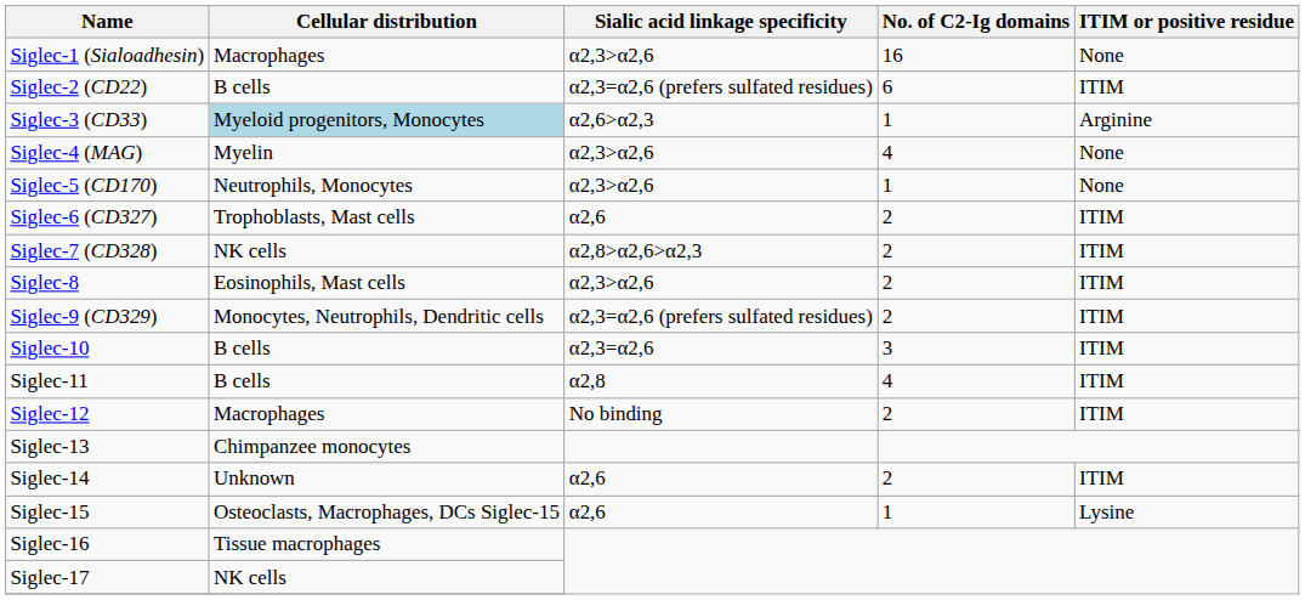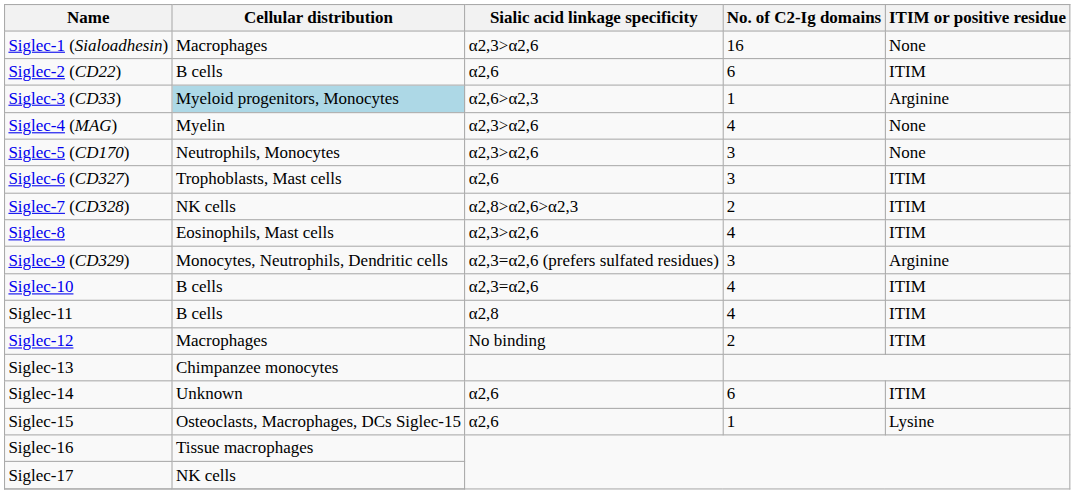Siglec-2 (CD22) | Sialic acid linkage specificity: α2,3=α2,6 (prefers sulfated residues) -> α2,6
Siglec-5 (CD170) | No. of C2-Ig domains: 1 -> 3
Siglec-6 (CD327) | No. of C2-Ig domains: 2 -> 3
Siglec-8 | No. of C2-Ig domains: 2 -> 4
Siglec-9 (CD329) | No. of C2-Ig domains: 2 -> 3
Siglec-9 (CD329) | ITIM or positive residue: ITIM -> Arginine
Siglec-10 | No. of C2-Ig domains: 3 -> 4
Siglec-14 | No. of C2-Ig domains: 2 -> 6
